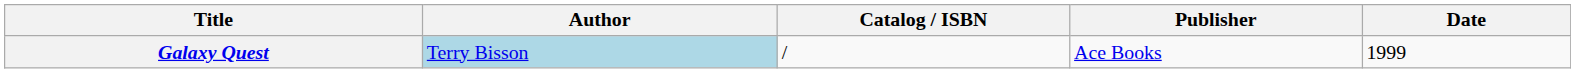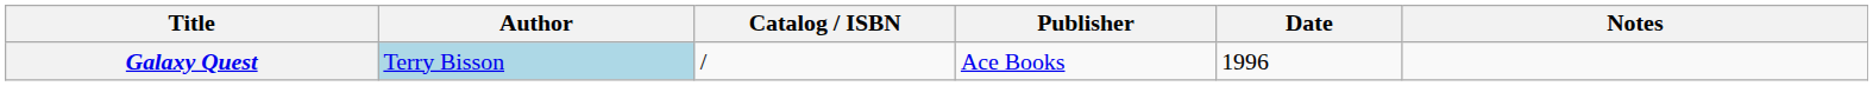+ column: Notes
Galaxy Quest | Date: 1999 -> 1996
